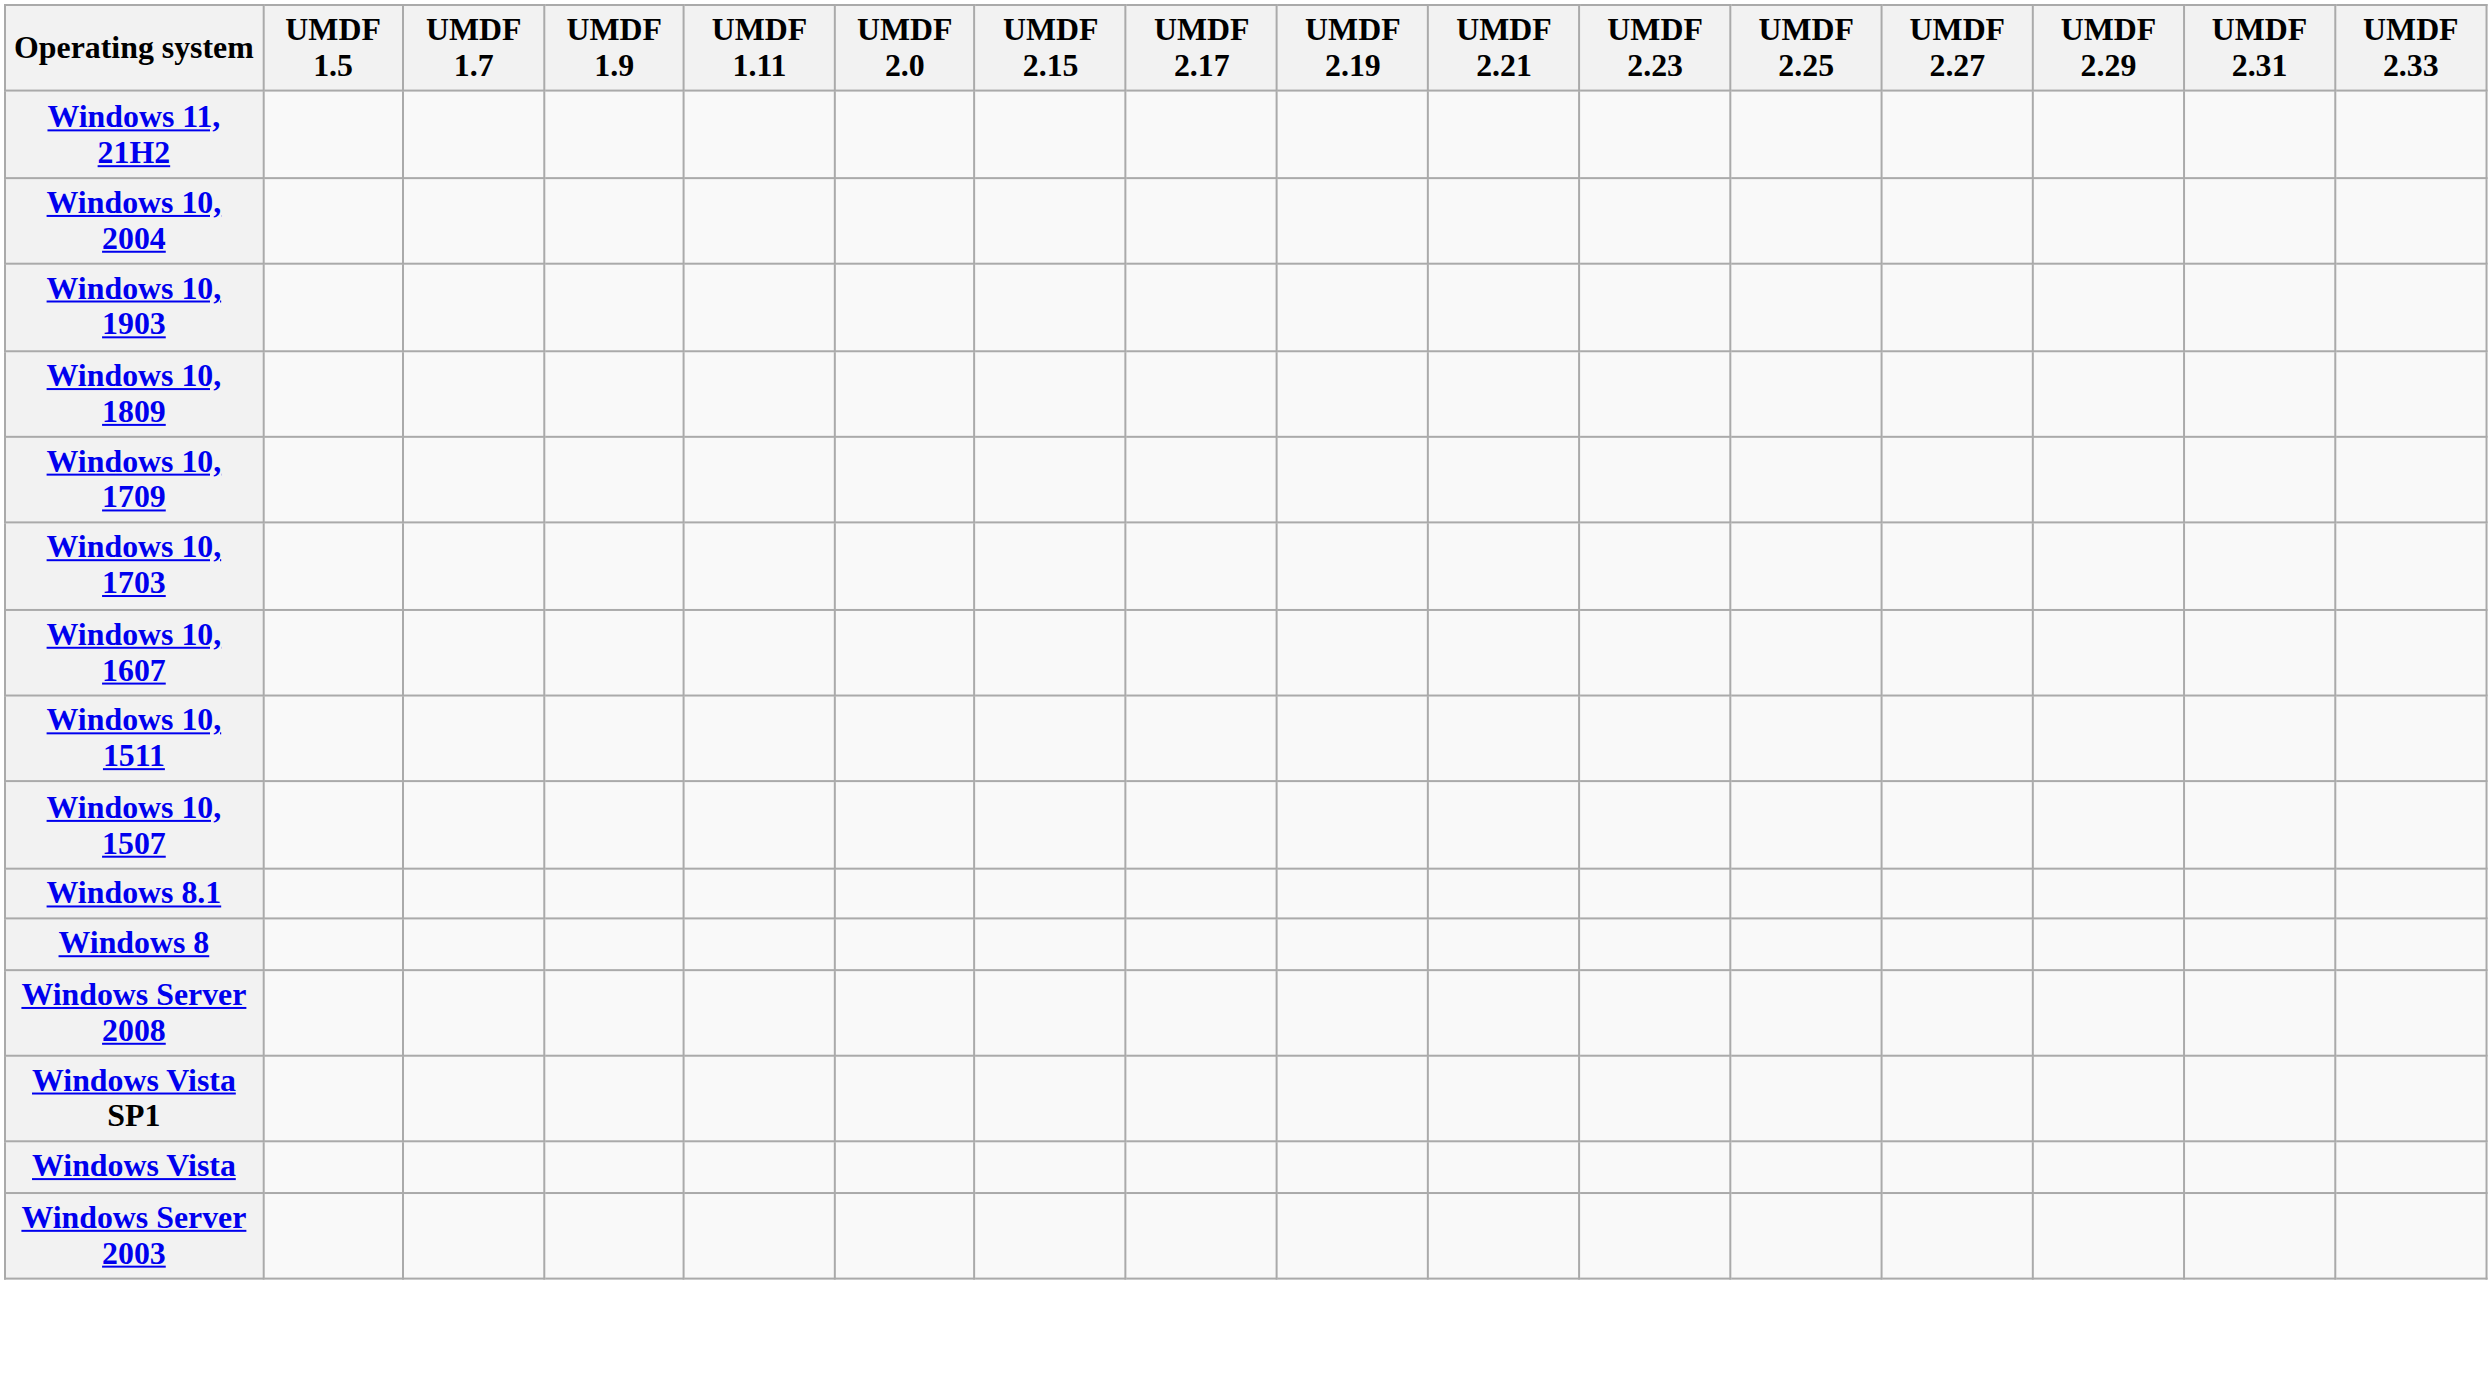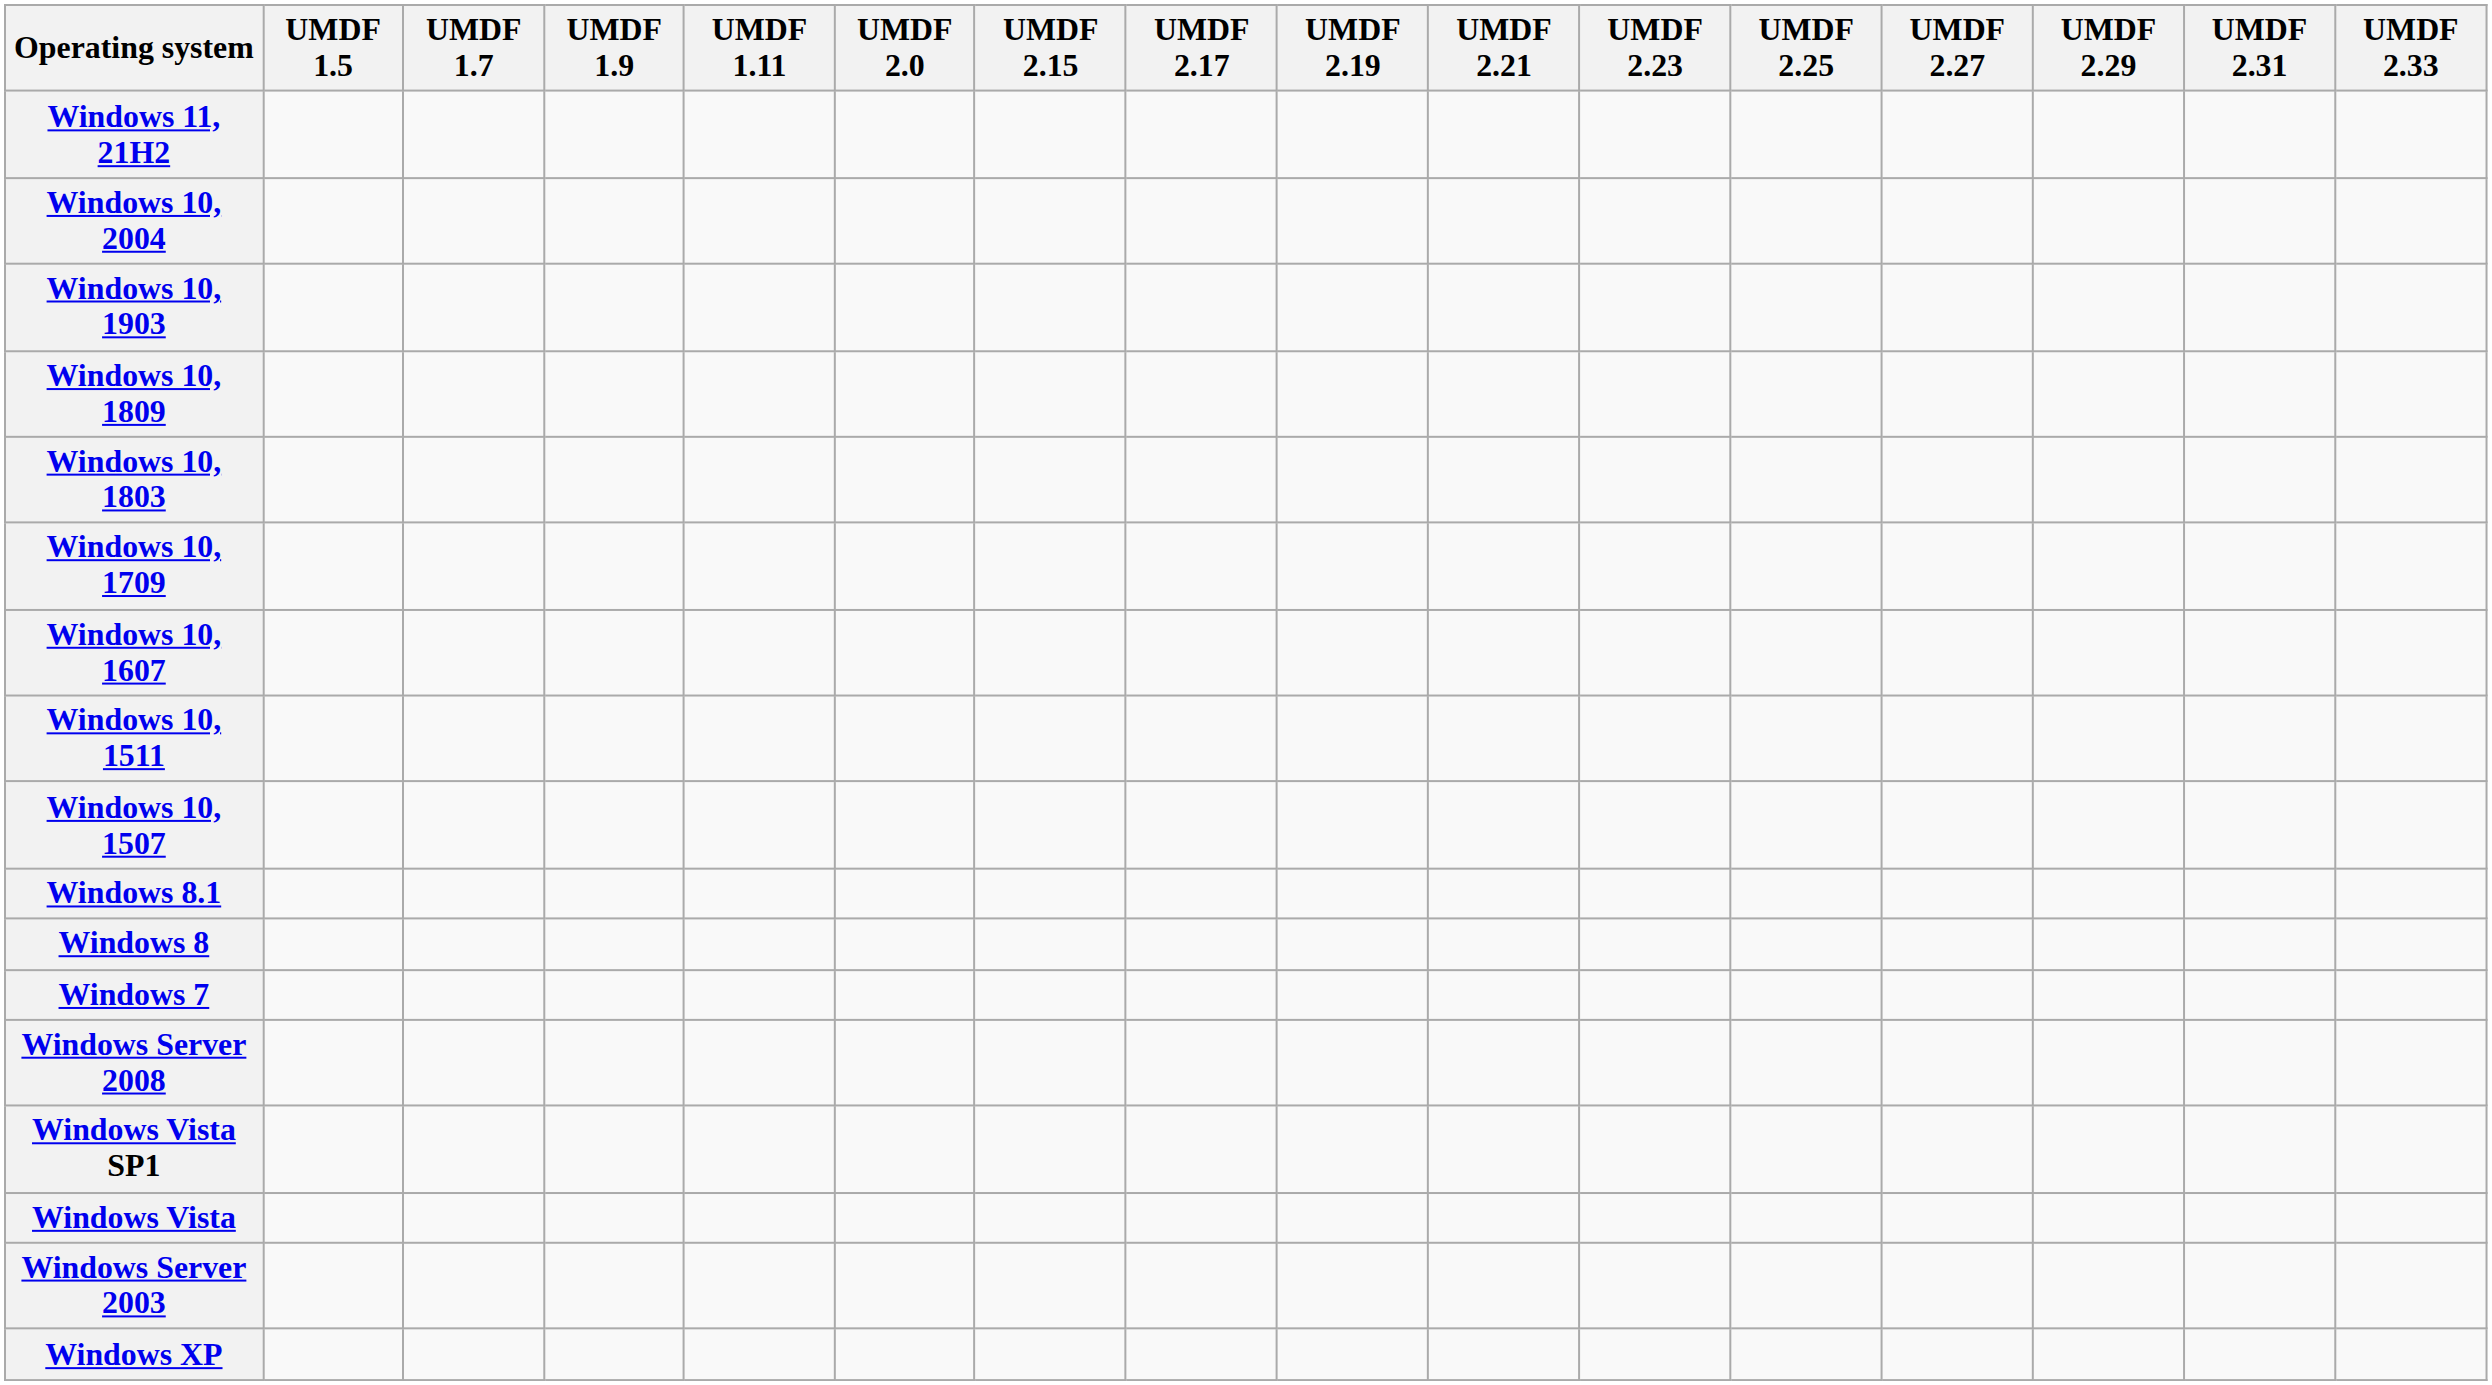+ row: Windows 10, 1803
- row: Windows 10, 1703
+ row: Windows 7
+ row: Windows XP
